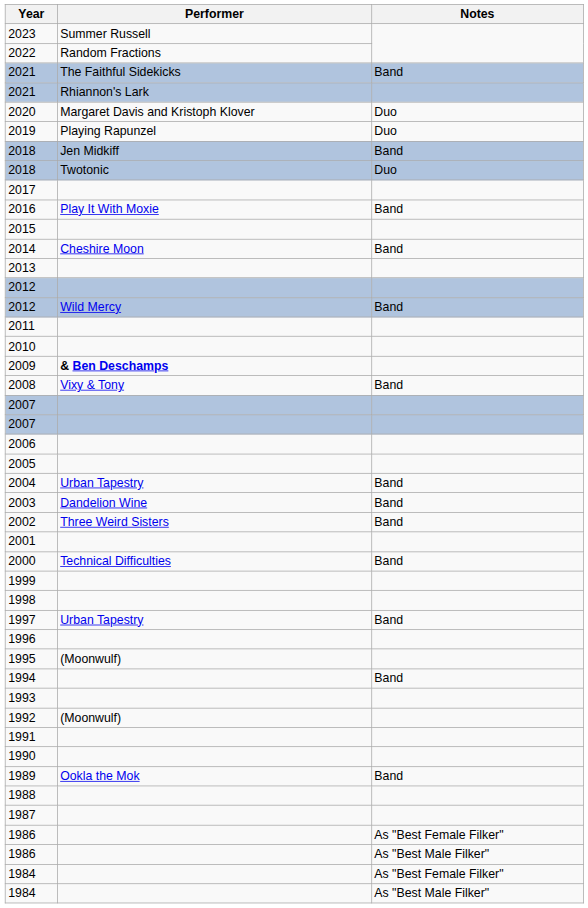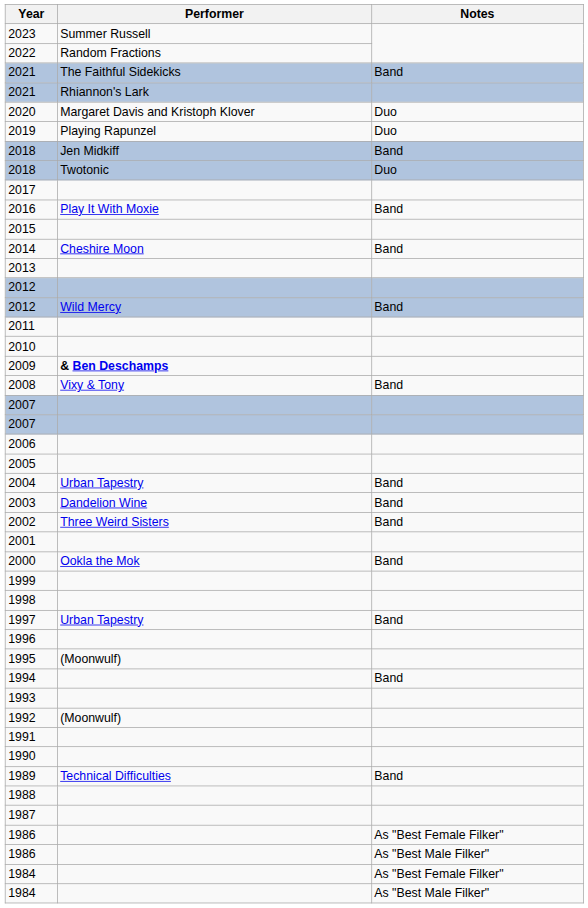2000 | Performer: Technical Difficulties -> Ookla the Mok
1989 | Performer: Ookla the Mok -> Technical Difficulties
